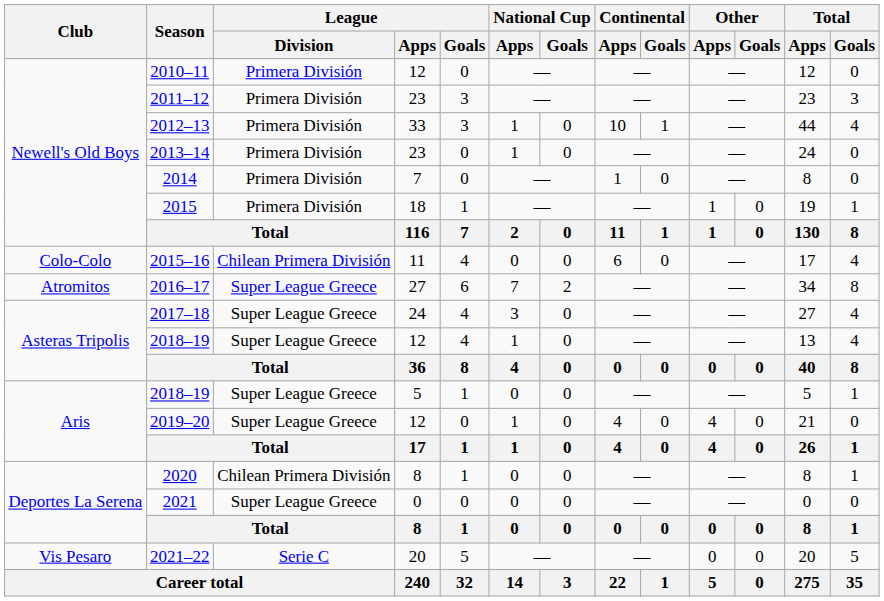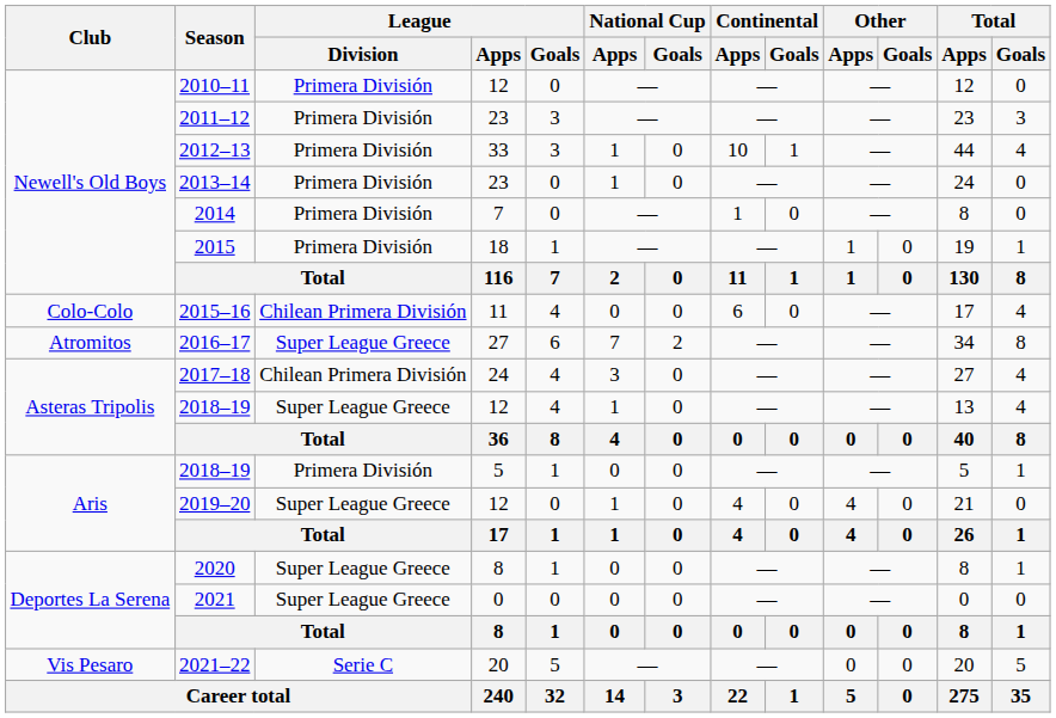2017–18 | League / Division: Super League Greece -> Chilean Primera División
2018–19 / 5 | League / Division: Super League Greece -> Primera División
2020 | League / Division: Chilean Primera División -> Super League Greece
